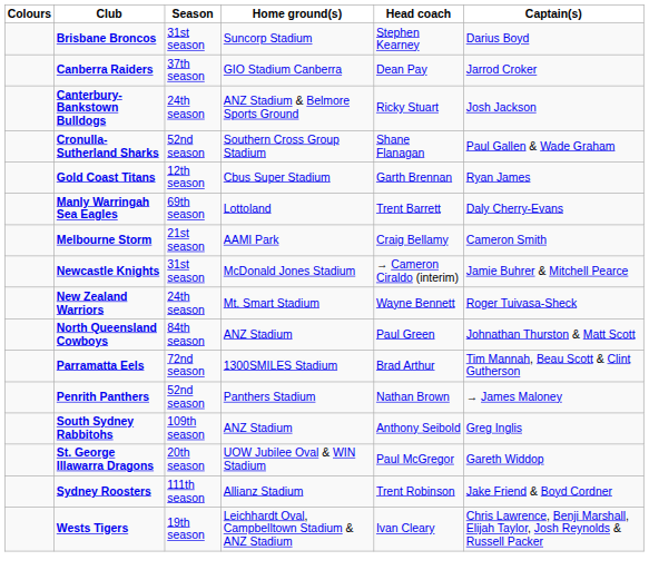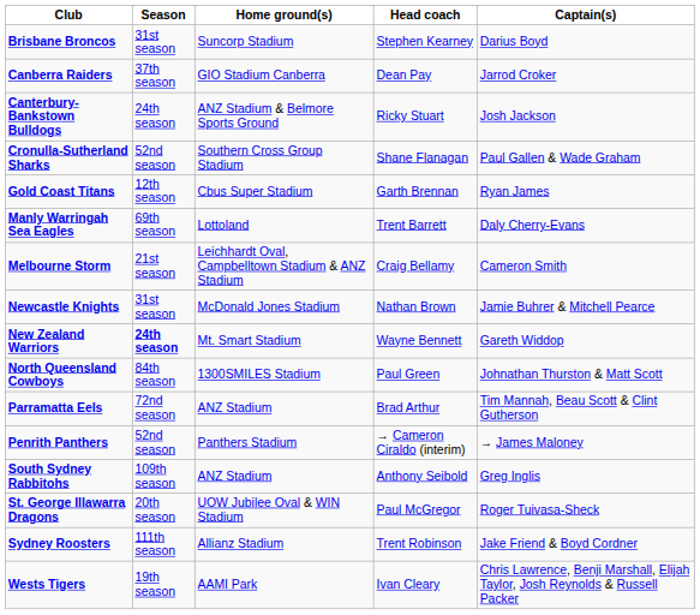- column: Colours
Melbourne Storm | Home ground(s): AAMI Park -> Leichhardt Oval, Campbelltown Stadium & ANZ Stadium
Newcastle Knights | Head coach: → Cameron Ciraldo (interim) -> Nathan Brown
New Zealand Warriors | Season: normal -> bold
New Zealand Warriors | Captain(s): Roger Tuivasa-Sheck -> Gareth Widdop
North Queensland Cowboys | Home ground(s): ANZ Stadium -> 1300SMILES Stadium
Parramatta Eels | Home ground(s): 1300SMILES Stadium -> ANZ Stadium
Penrith Panthers | Head coach: Nathan Brown -> → Cameron Ciraldo (interim)
St. George Illawarra Dragons | Captain(s): Gareth Widdop -> Roger Tuivasa-Sheck
Wests Tigers | Home ground(s): Leichhardt Oval, Campbelltown Stadium & ANZ Stadium -> AAMI Park
